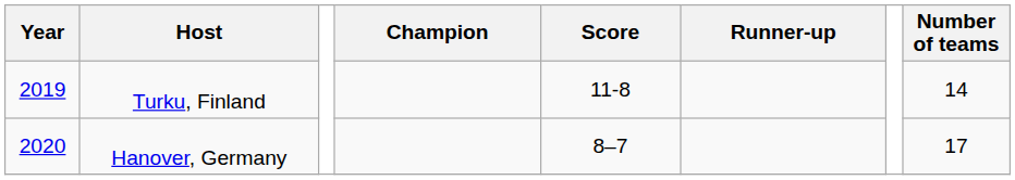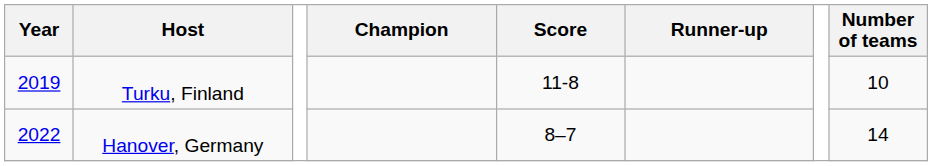Turku, Finland | Number of teams: 14 -> 10
Hanover, Germany | Year: 2020 -> 2022
Hanover, Germany | Number of teams: 17 -> 14
